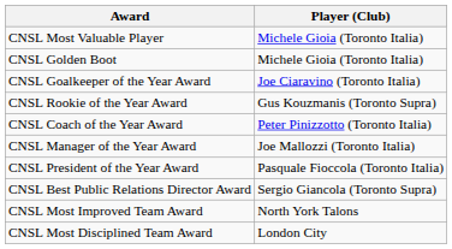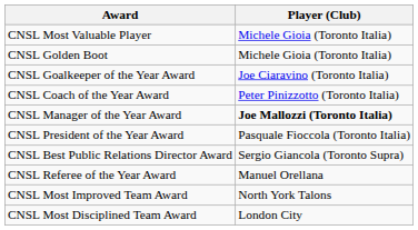- row: CNSL Rookie of the Year Award | Gus Kouzmanis (Toronto Supra)
CNSL Manager of the Year Award | Player (Club): normal -> bold
+ row: CNSL Referee of the Year Award | Manuel Orellana
